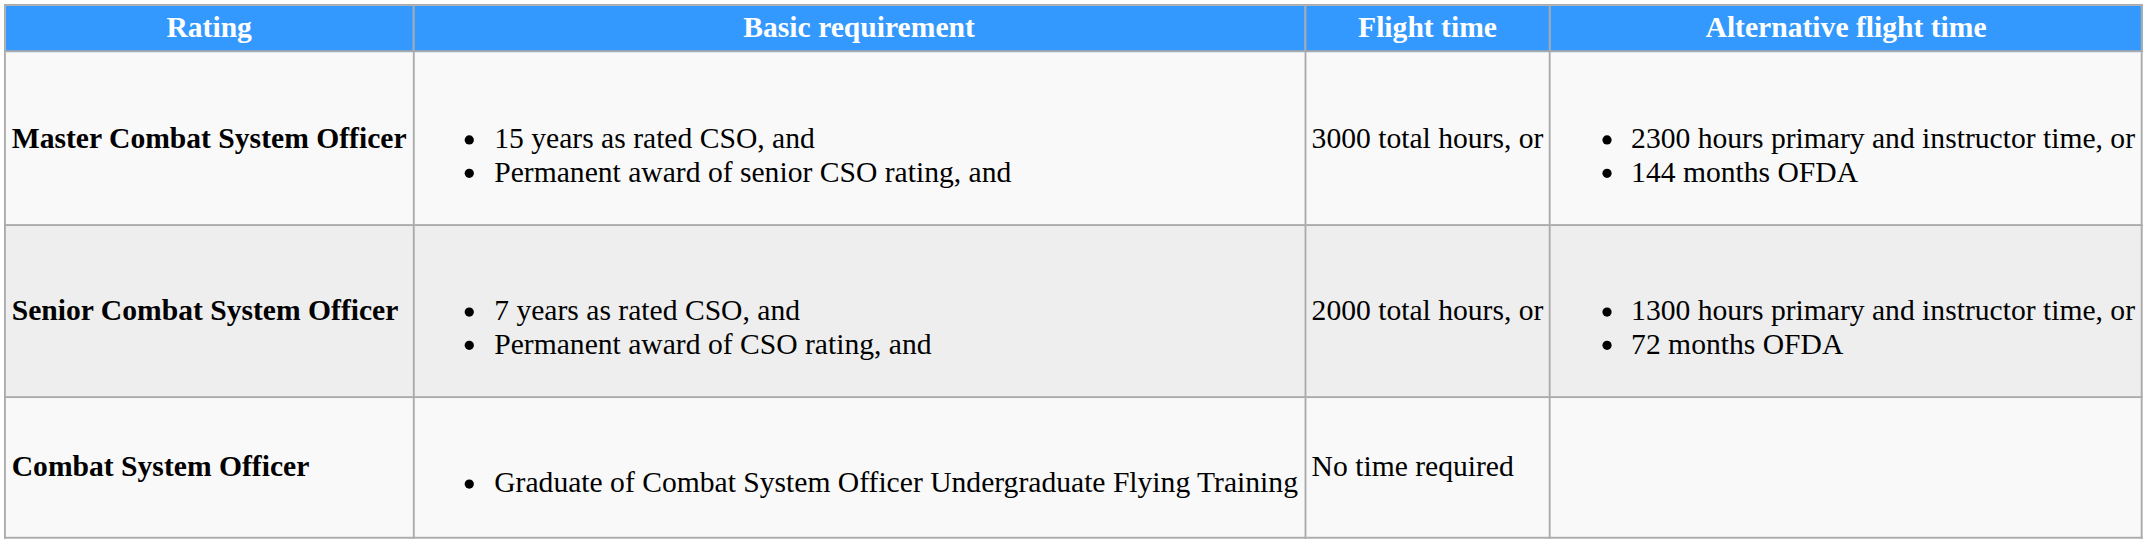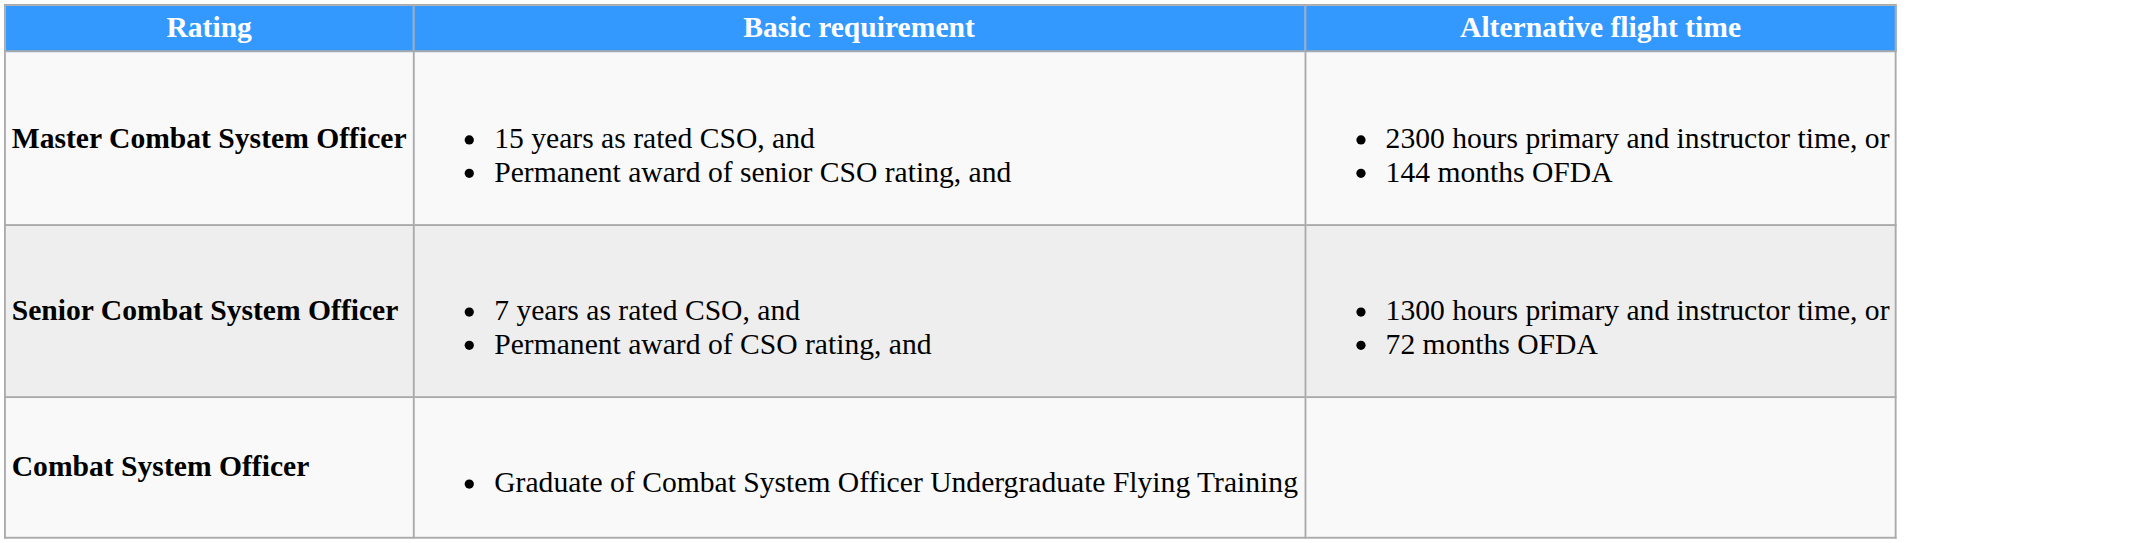- column: Flight time | 3000 total hours, or | 2000 total hours, or | No time required
